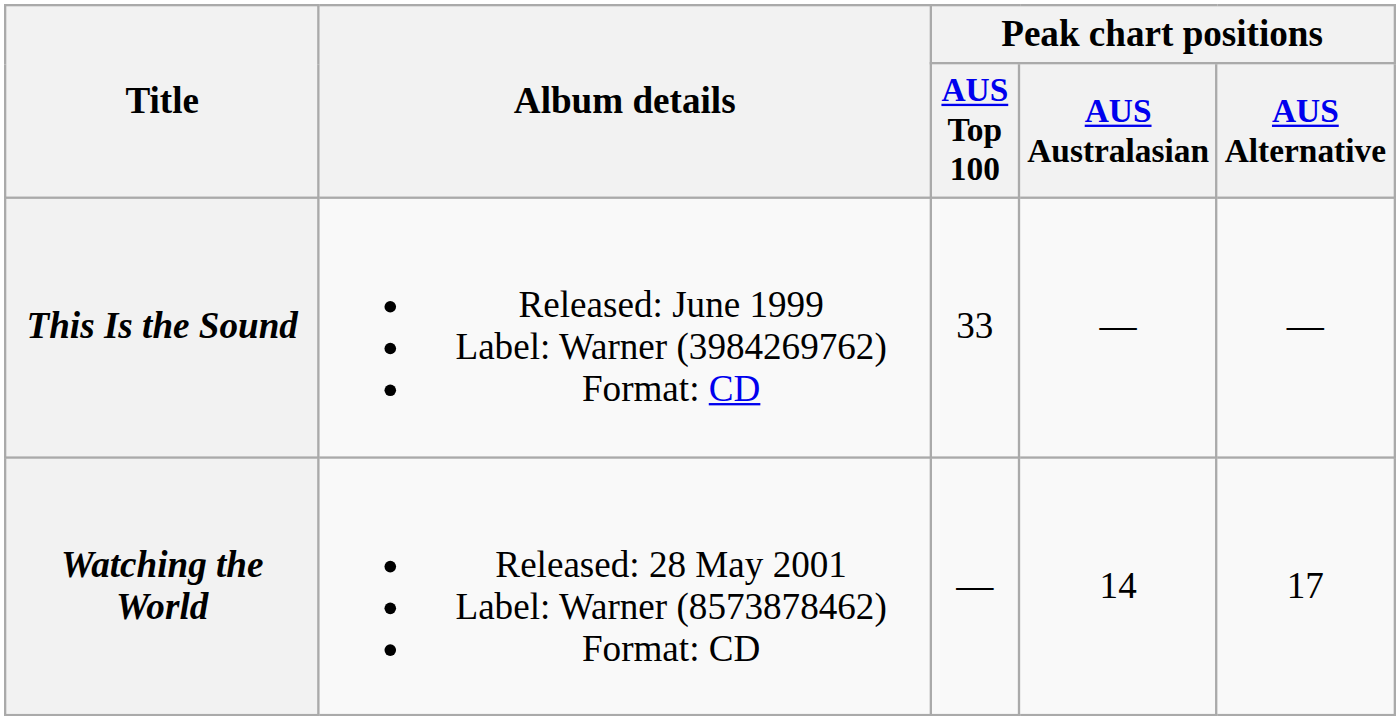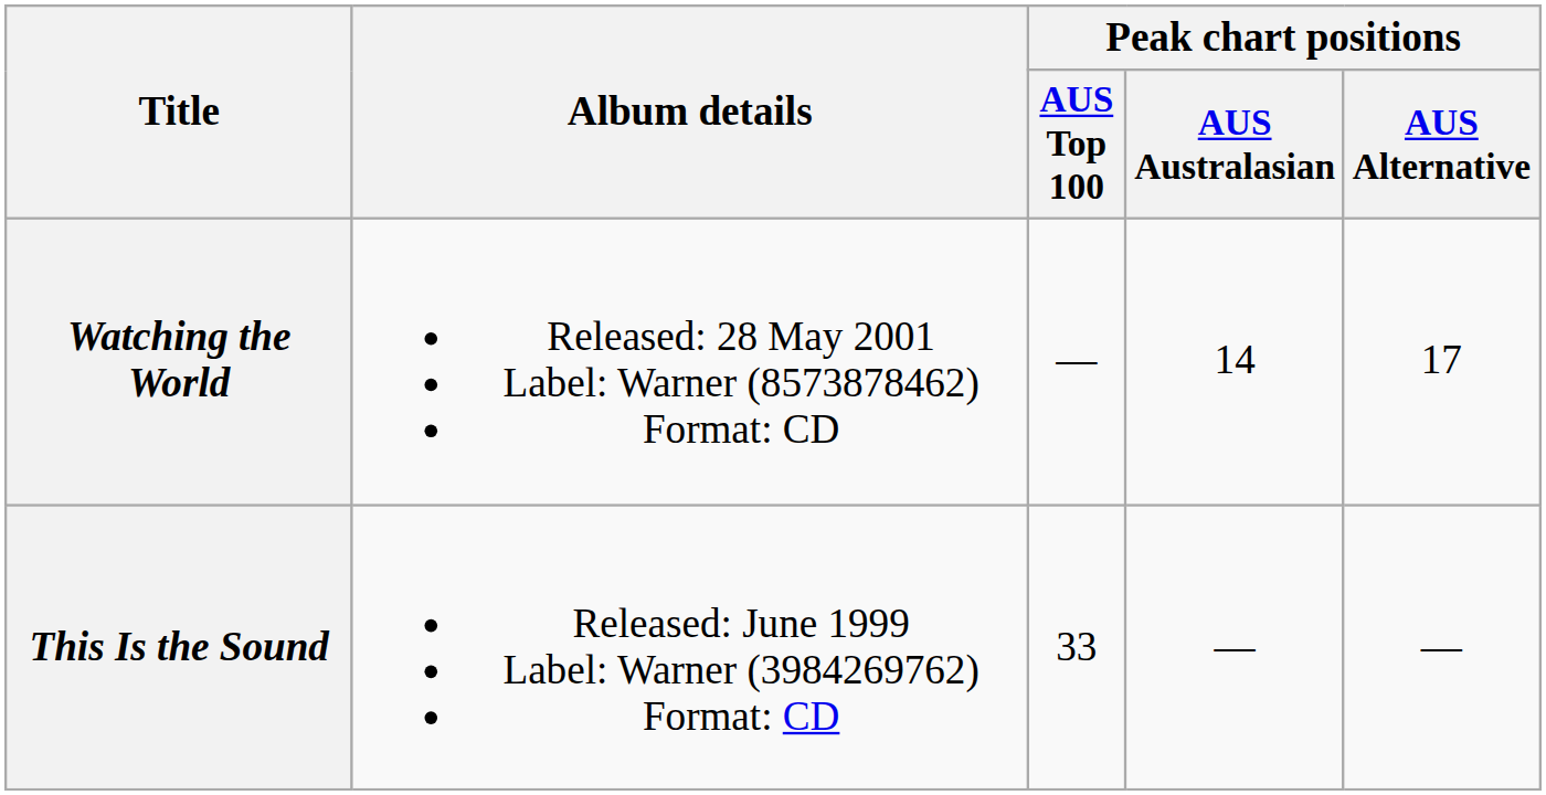rows swapped: This Is the Sound <-> Watching the World
